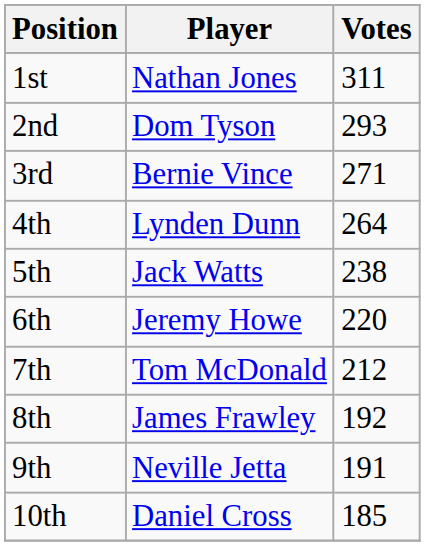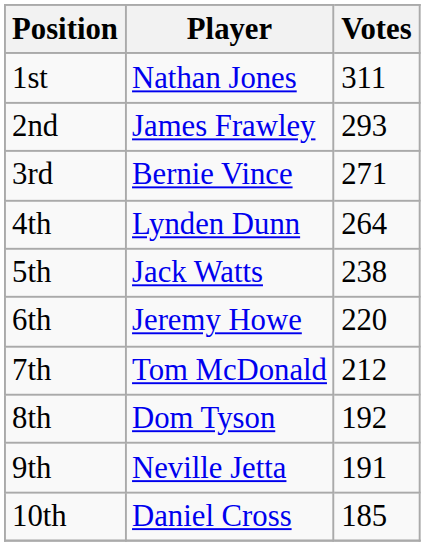2nd | Player: Dom Tyson -> James Frawley
8th | Player: James Frawley -> Dom Tyson
